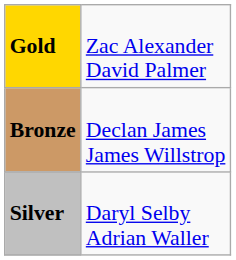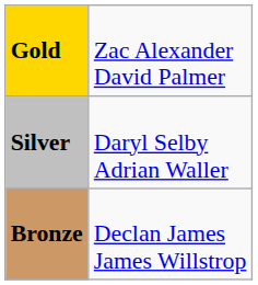rows swapped: Silver <-> Bronze
